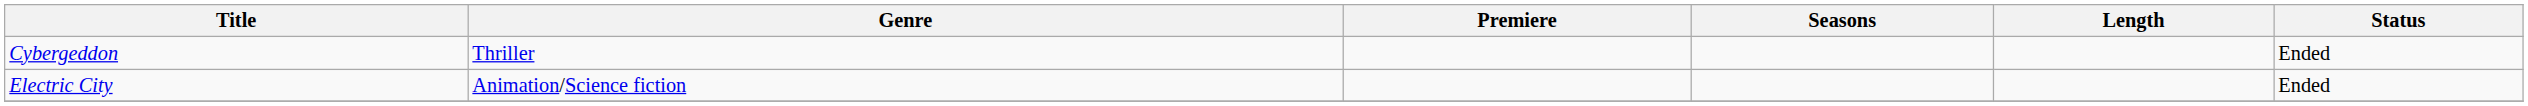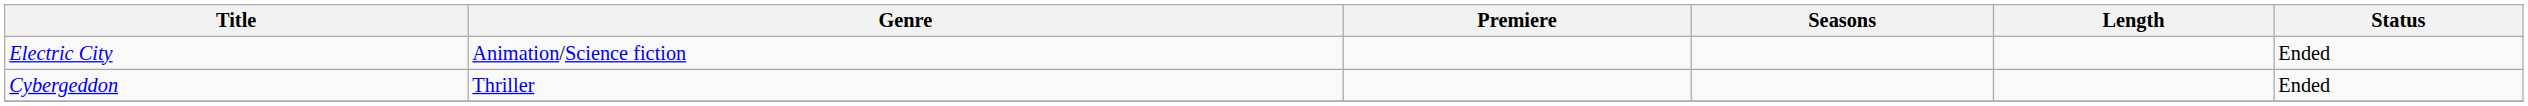rows swapped: Electric City <-> Cybergeddon
